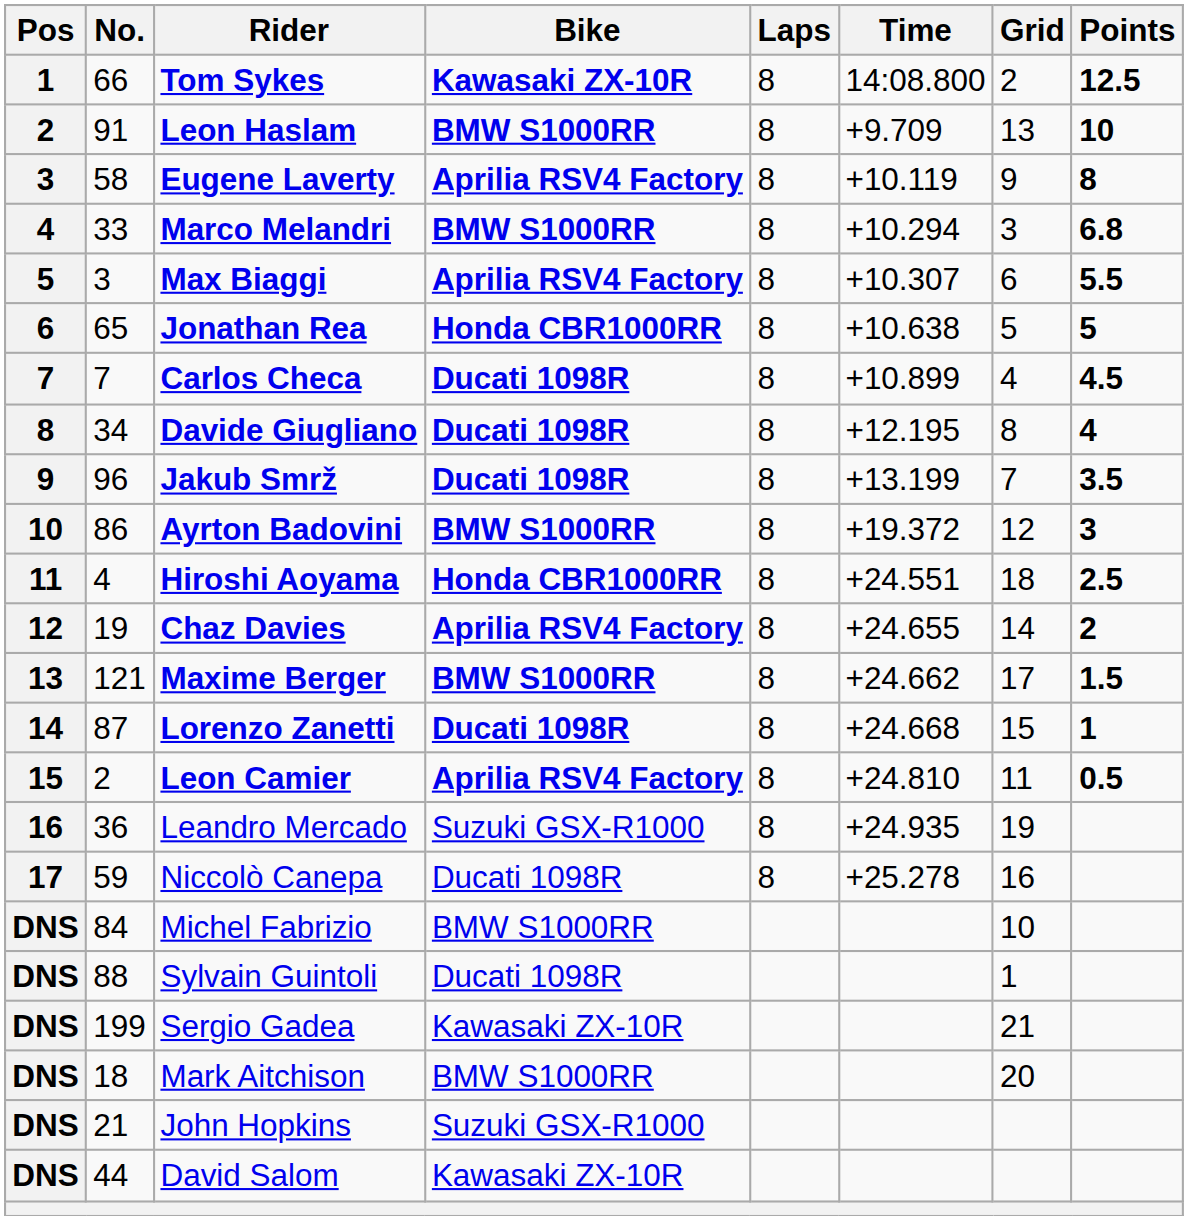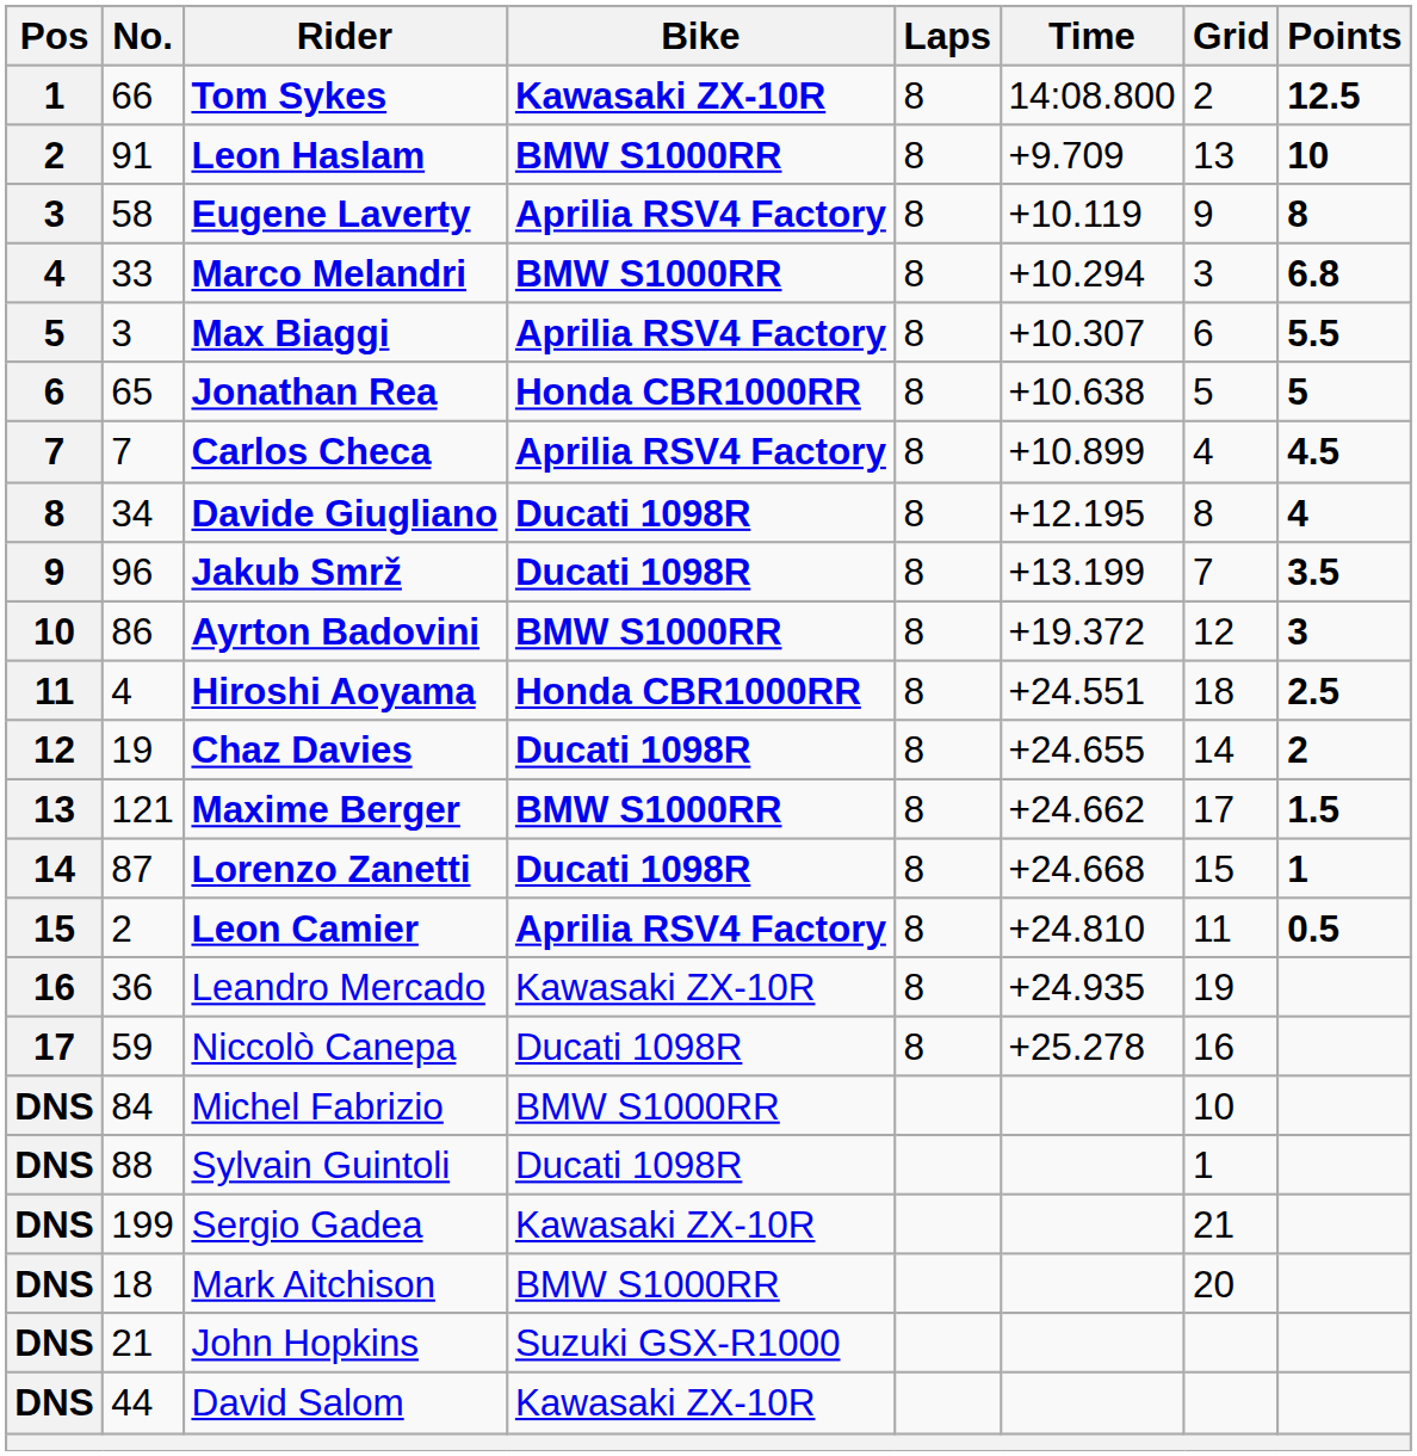Carlos Checa | Bike: Ducati 1098R -> Aprilia RSV4 Factory
Chaz Davies | Bike: Aprilia RSV4 Factory -> Ducati 1098R
Leandro Mercado | Bike: Suzuki GSX-R1000 -> Kawasaki ZX-10R
